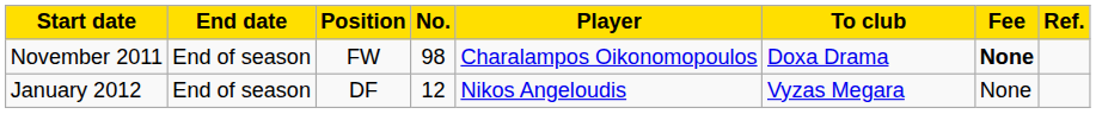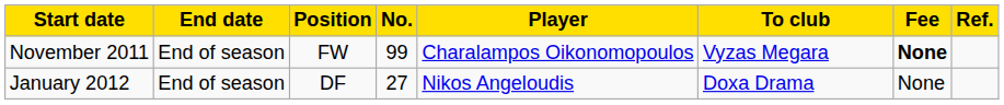November 2011 | No.: 98 -> 99
November 2011 | To club: Doxa Drama -> Vyzas Megara
January 2012 | No.: 12 -> 27
January 2012 | To club: Vyzas Megara -> Doxa Drama
